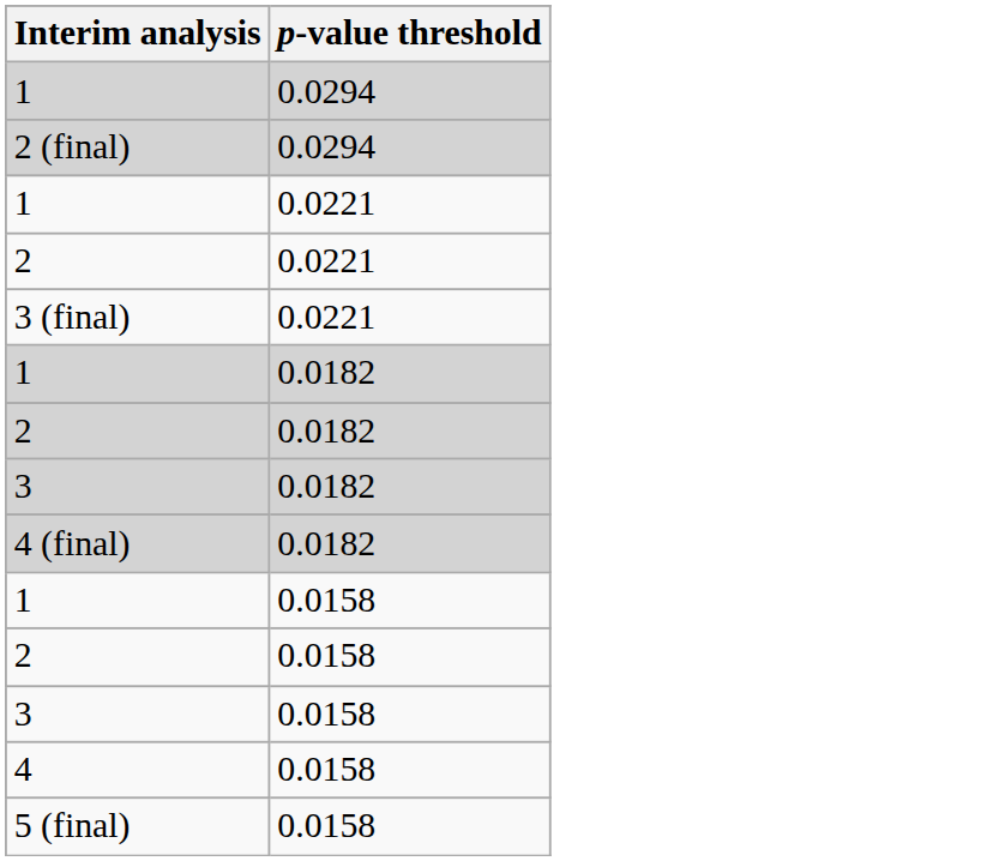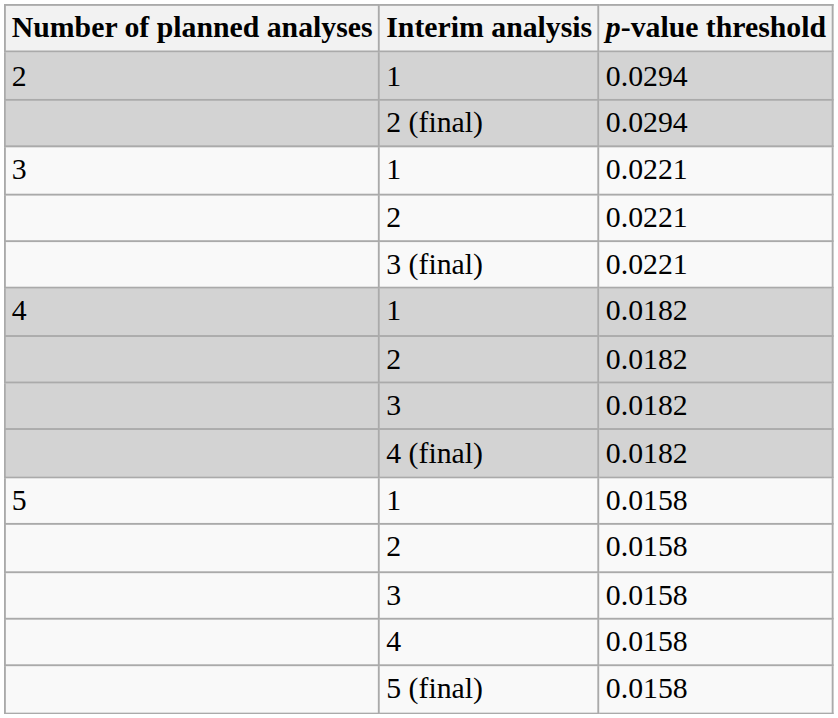+ column: Number of planned analyses | 2 | 3 | 4 | 5
